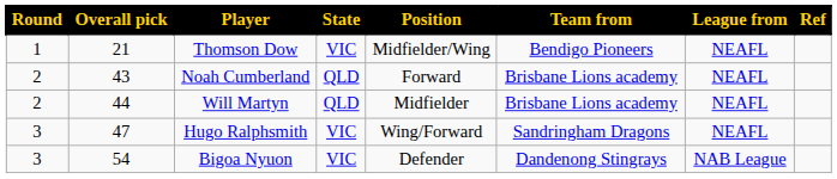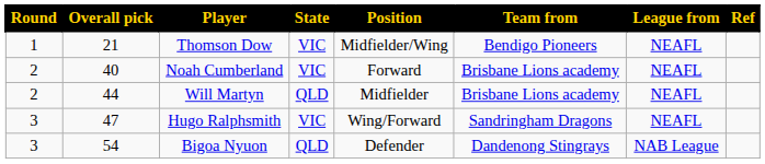Noah Cumberland | Overall pick: 43 -> 40
Noah Cumberland | State: QLD -> VIC
Bigoa Nyuon | State: VIC -> QLD
